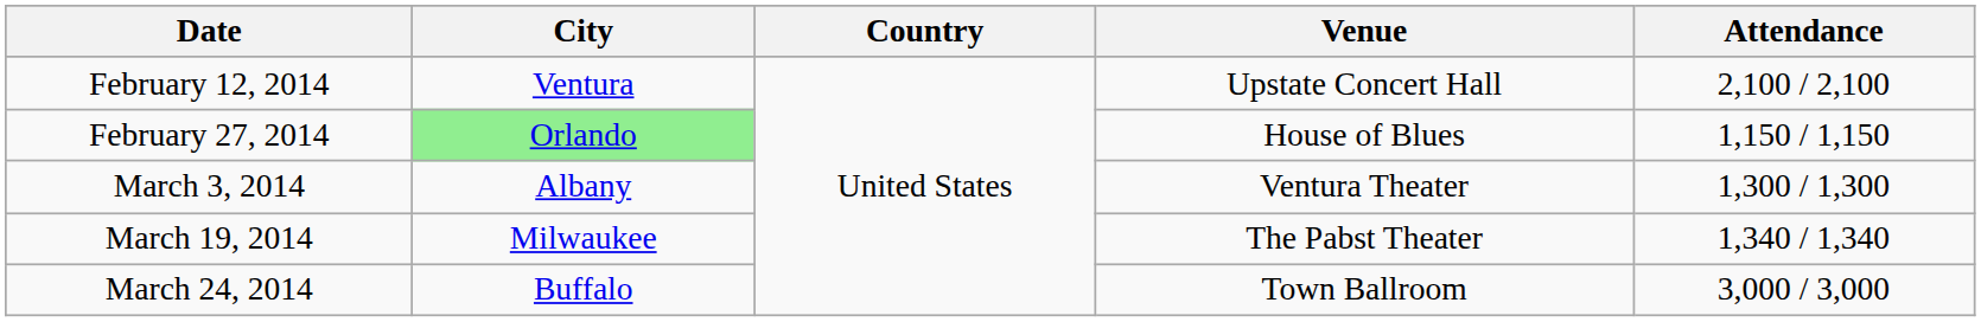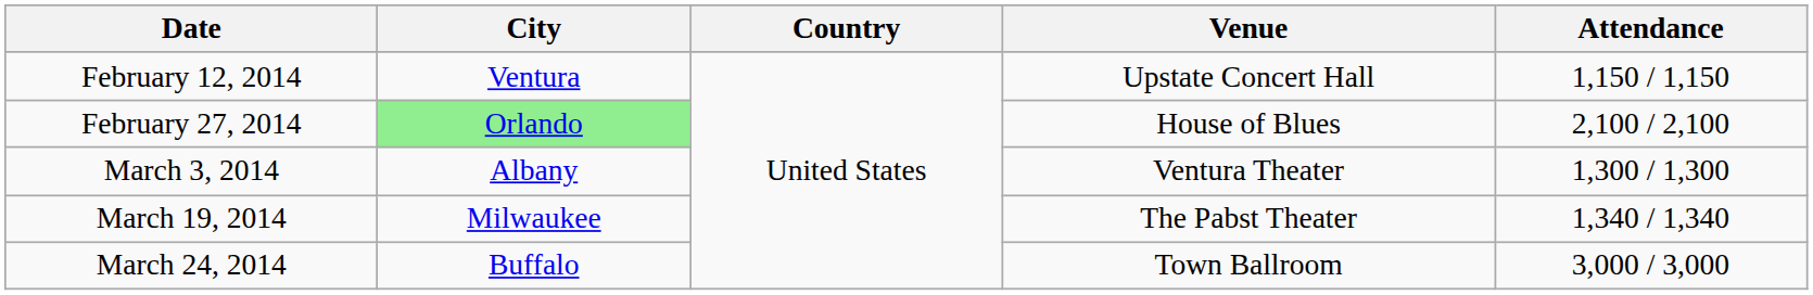February 12, 2014 | Attendance: 2,100 / 2,100 -> 1,150 / 1,150
February 27, 2014 | Attendance: 1,150 / 1,150 -> 2,100 / 2,100
